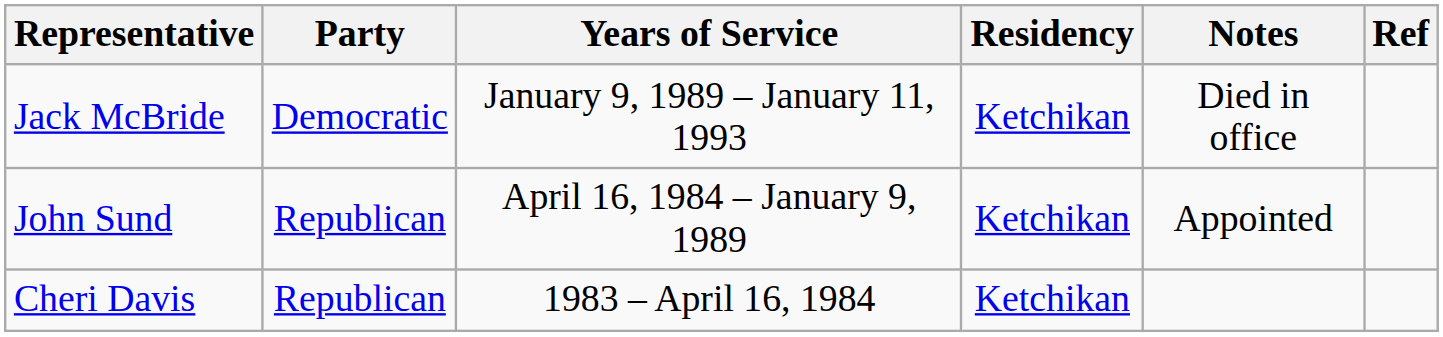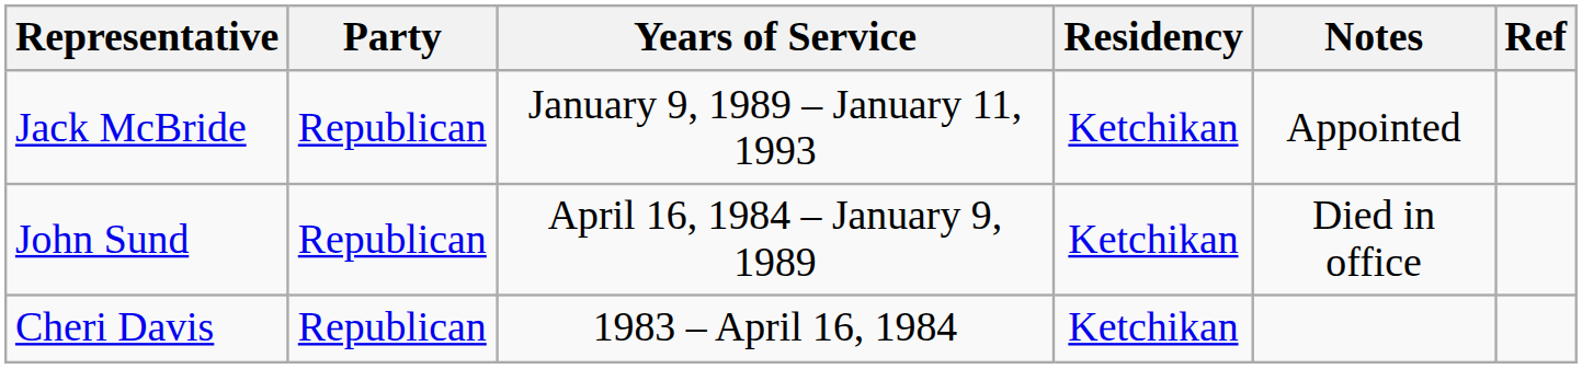Jack McBride | Party: Democratic -> Republican
Jack McBride | Notes: Died in office -> Appointed
John Sund | Notes: Appointed -> Died in office
